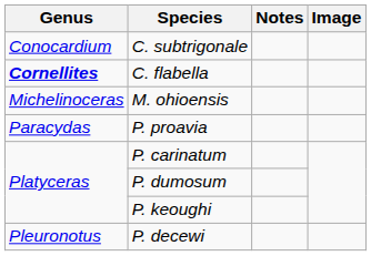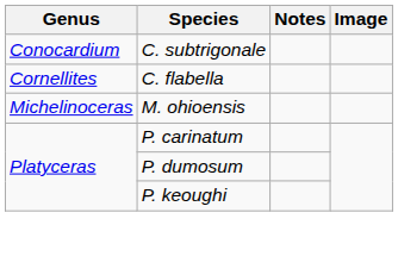C. flabella | Genus: bold -> normal
- row: Paracydas | P. proavia
- row: Pleuronotus | P. decewi
